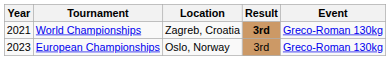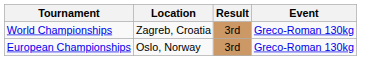- column: Year | 2021 | 2023
World Championships | Result: bold -> normal
